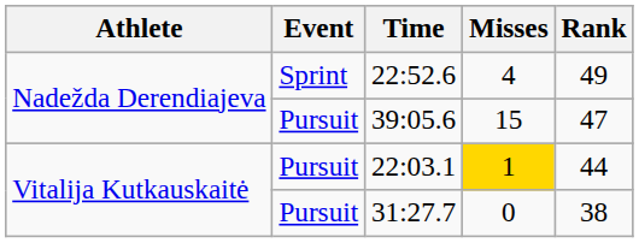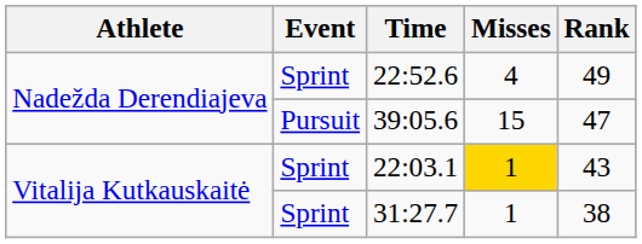22:03.1 | Event: Pursuit -> Sprint
22:03.1 | Rank: 44 -> 43
31:27.7 | Event: Pursuit -> Sprint
31:27.7 | Misses: 0 -> 1
